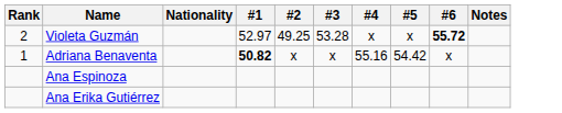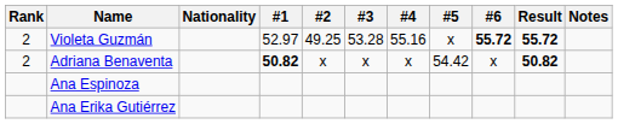+ column: Result | 55.72 | 50.82
Violeta Guzmán | #4: x -> 55.16
Adriana Benaventa | Rank: 1 -> 2
Adriana Benaventa | #4: 55.16 -> x
